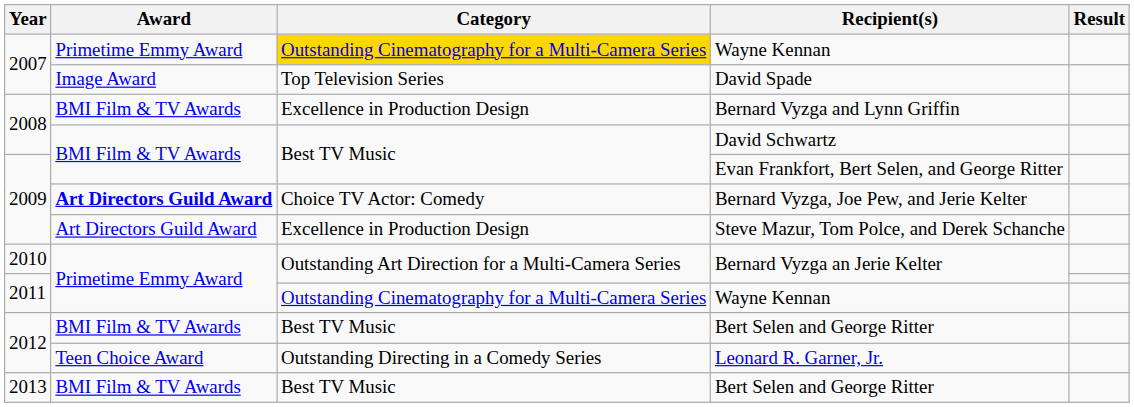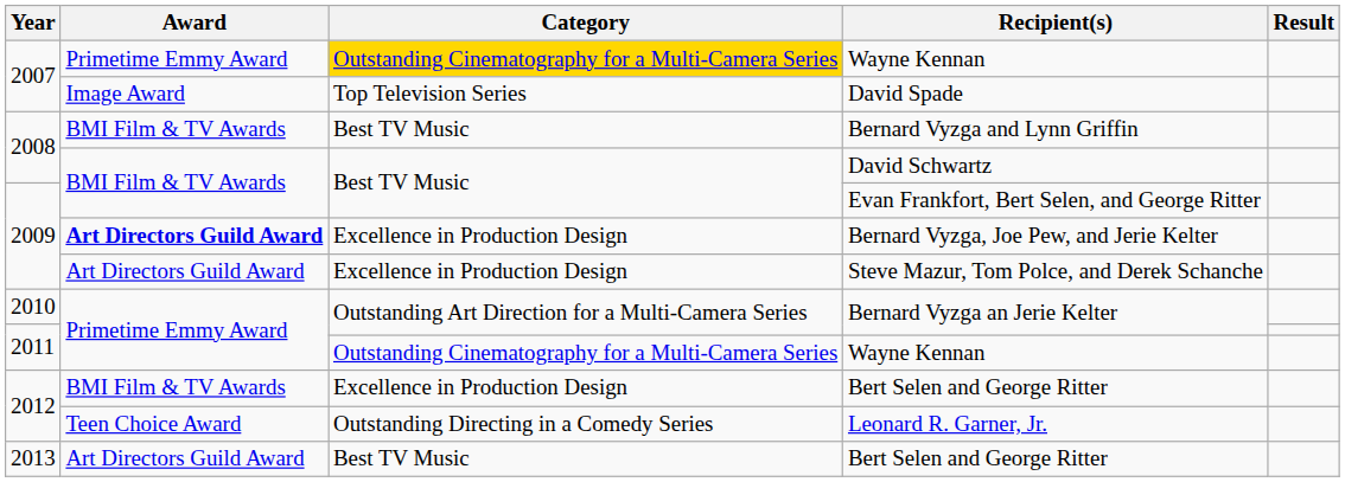Bernard Vyzga and Lynn Griffin | Category: Excellence in Production Design -> Best TV Music
Bernard Vyzga, Joe Pew, and Jerie Kelter | Category: Choice TV Actor: Comedy -> Excellence in Production Design
2012 / Bert Selen and George Ritter | Category: Best TV Music -> Excellence in Production Design
2013 / Bert Selen and George Ritter | Award: BMI Film & TV Awards -> Art Directors Guild Award
